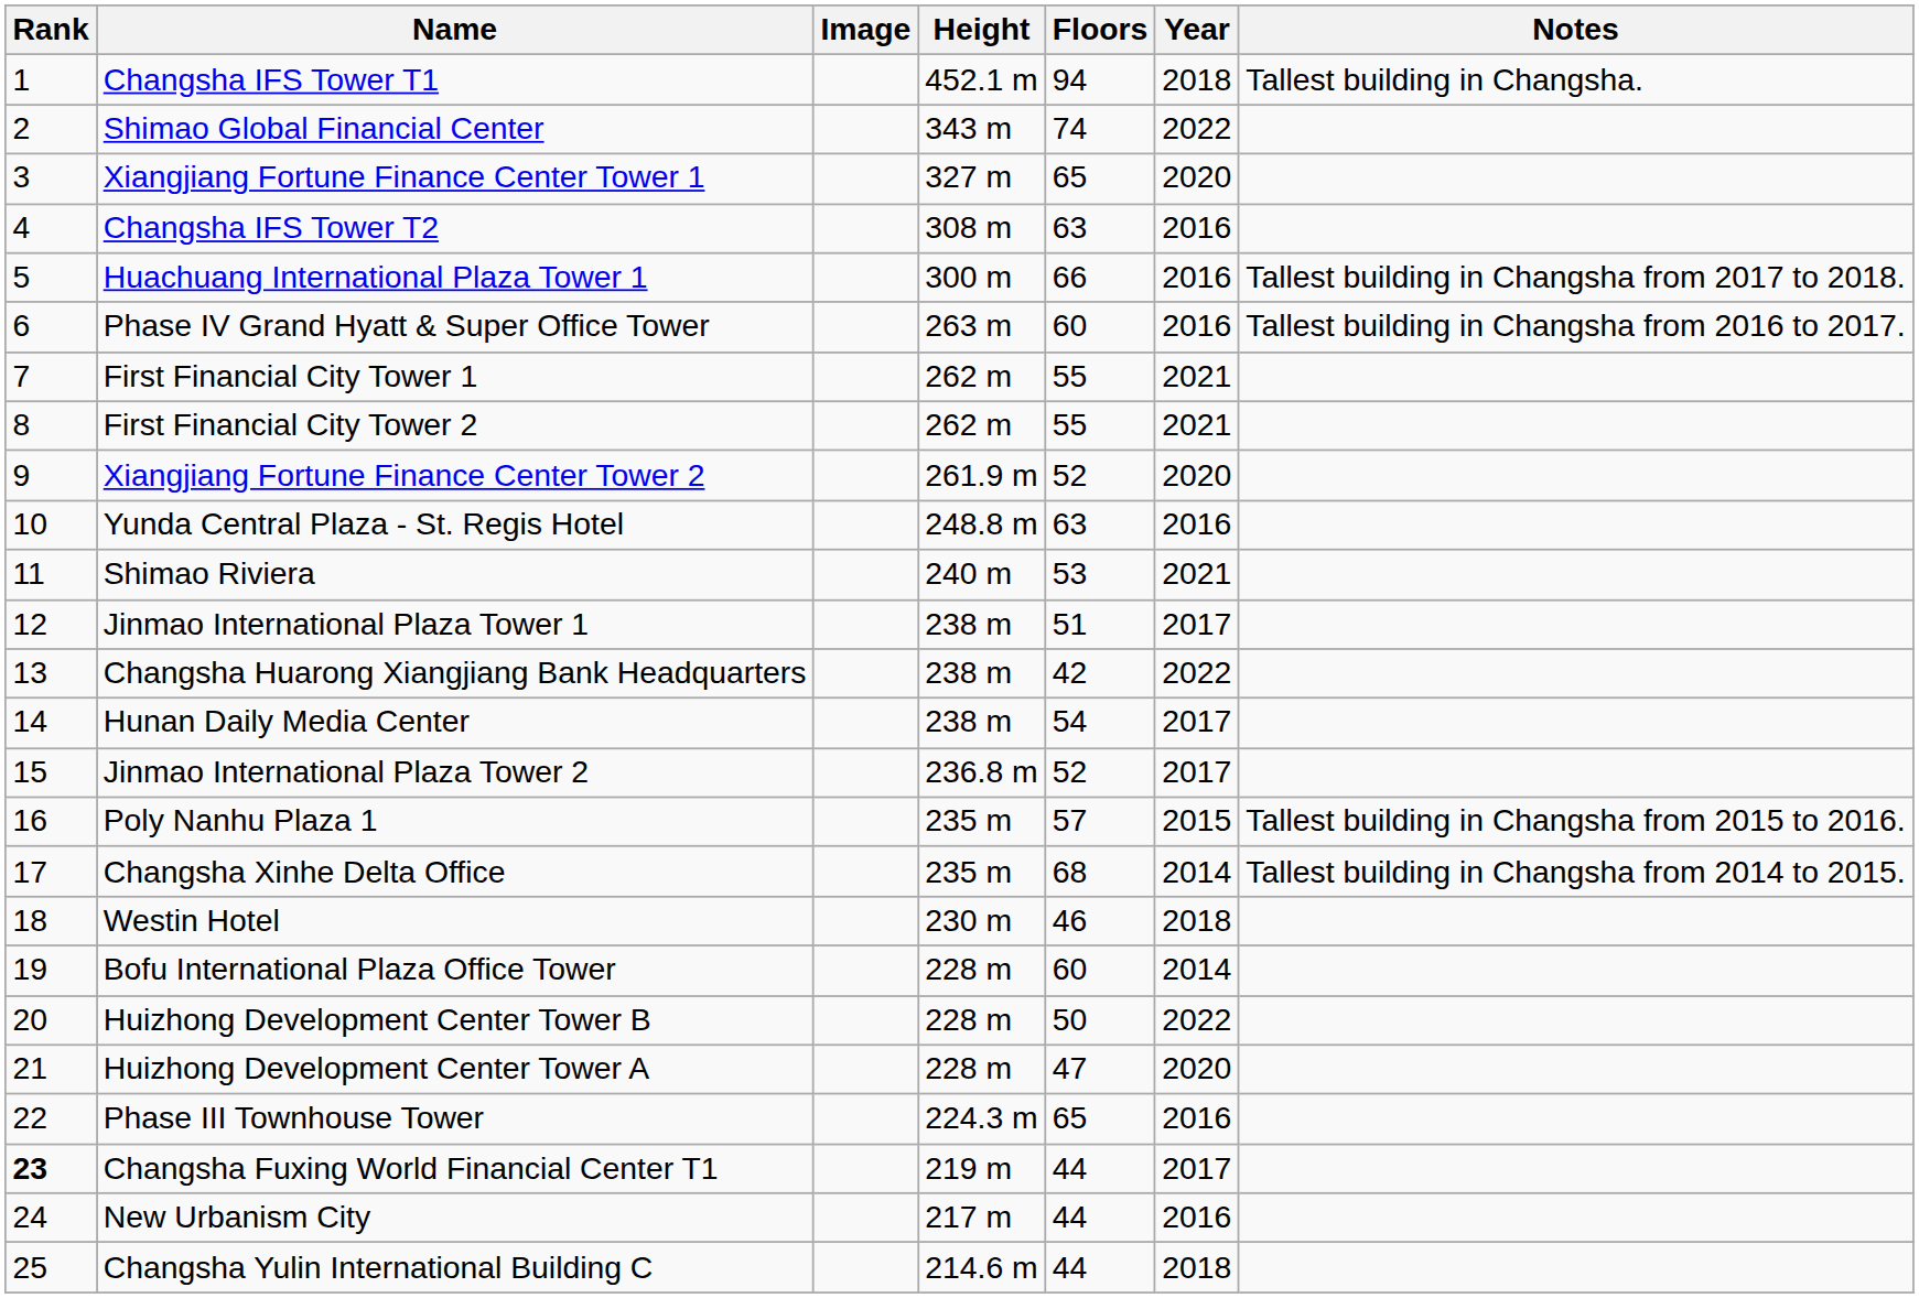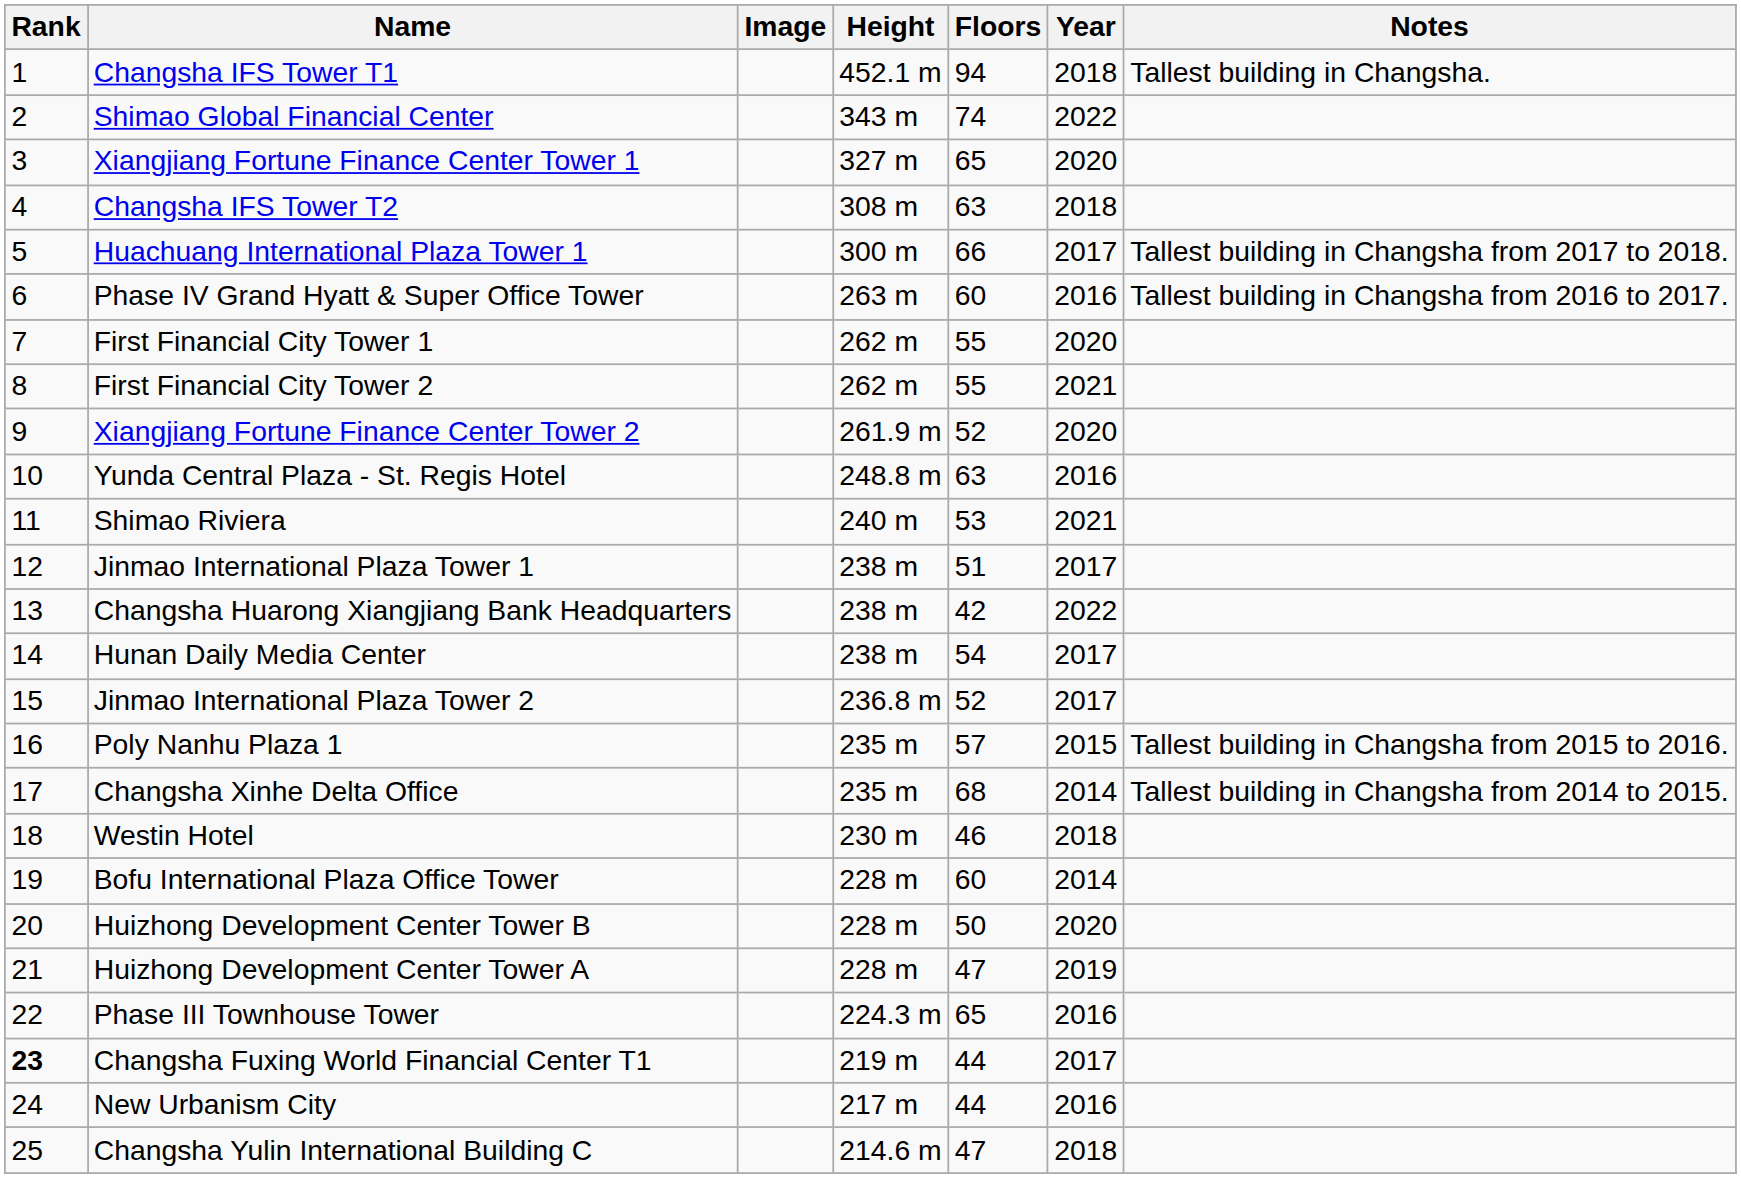Changsha IFS Tower T2 | Year: 2016 -> 2018
Huachuang International Plaza Tower 1 | Year: 2016 -> 2017
First Financial City Tower 1 | Year: 2021 -> 2020
Huizhong Development Center Tower B | Year: 2022 -> 2020
Huizhong Development Center Tower A | Year: 2020 -> 2019
Changsha Yulin International Building C | Floors: 44 -> 47
